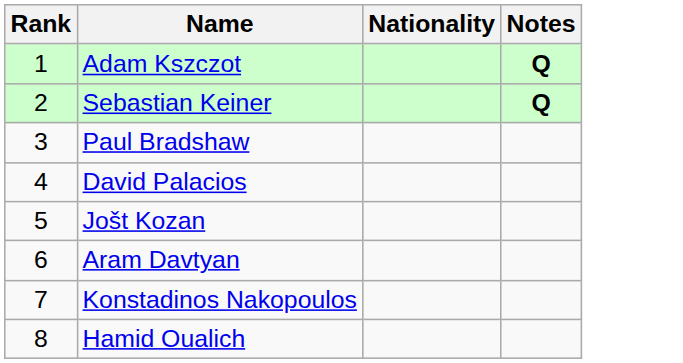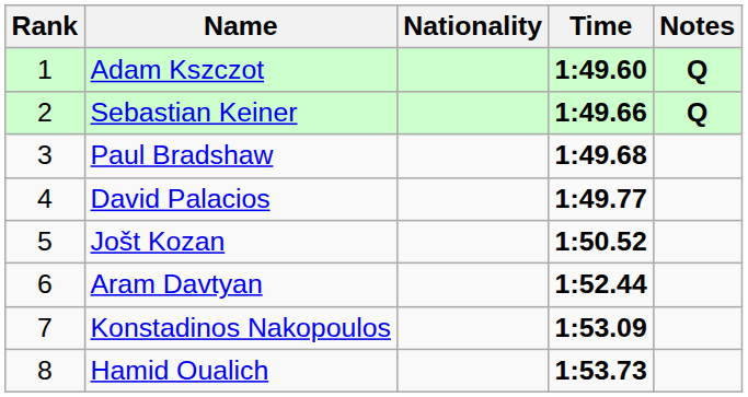+ column: Time | 1:49.60 | 1:49.66 | 1:49.68 | 1:49.77 | 1:50.52 | 1:52.44 | 1:53.09 | 1:53.73
